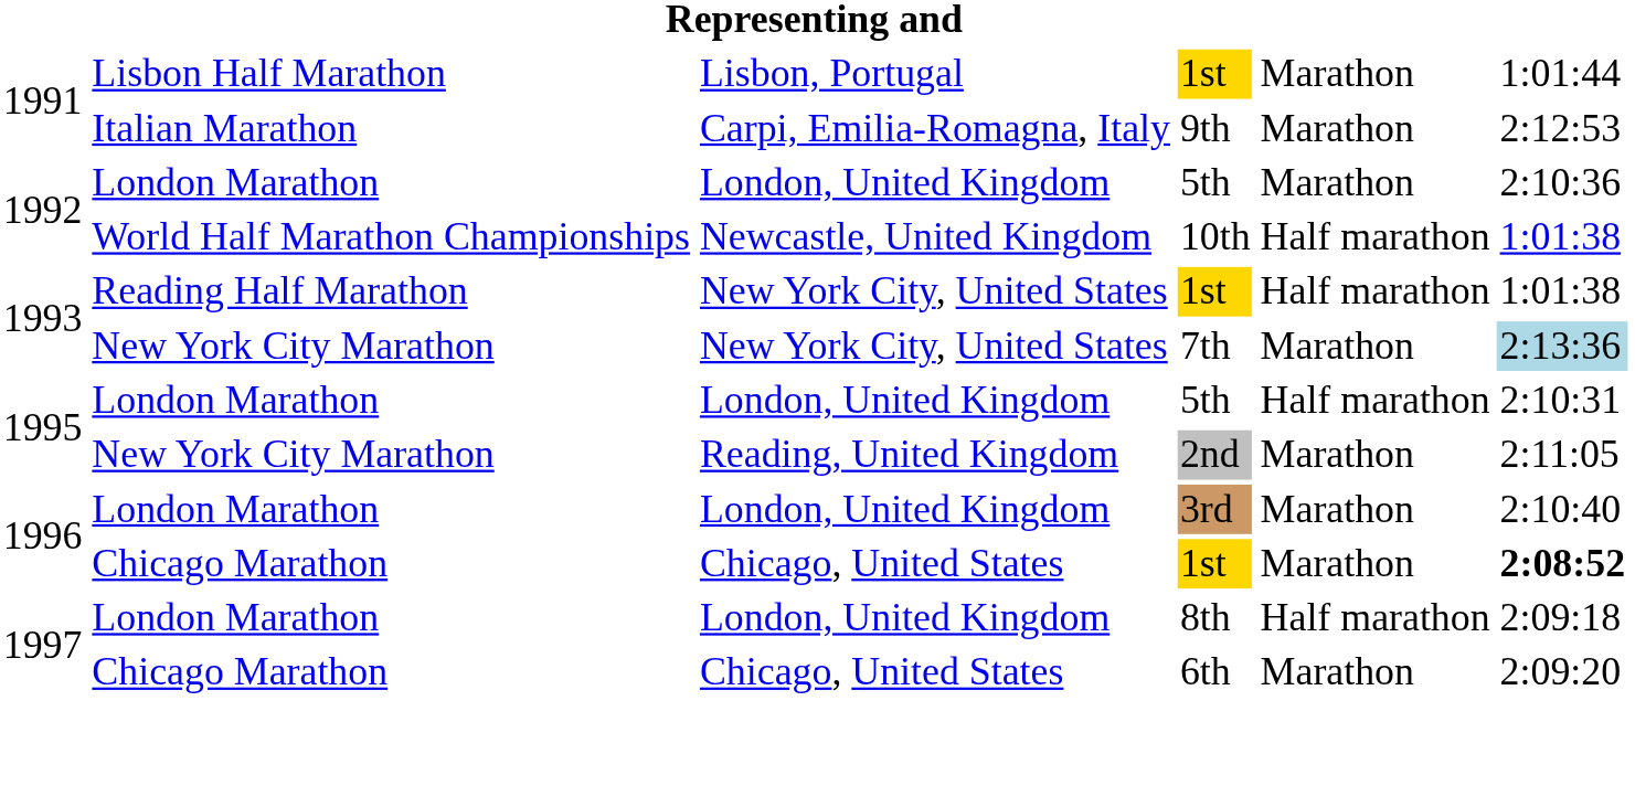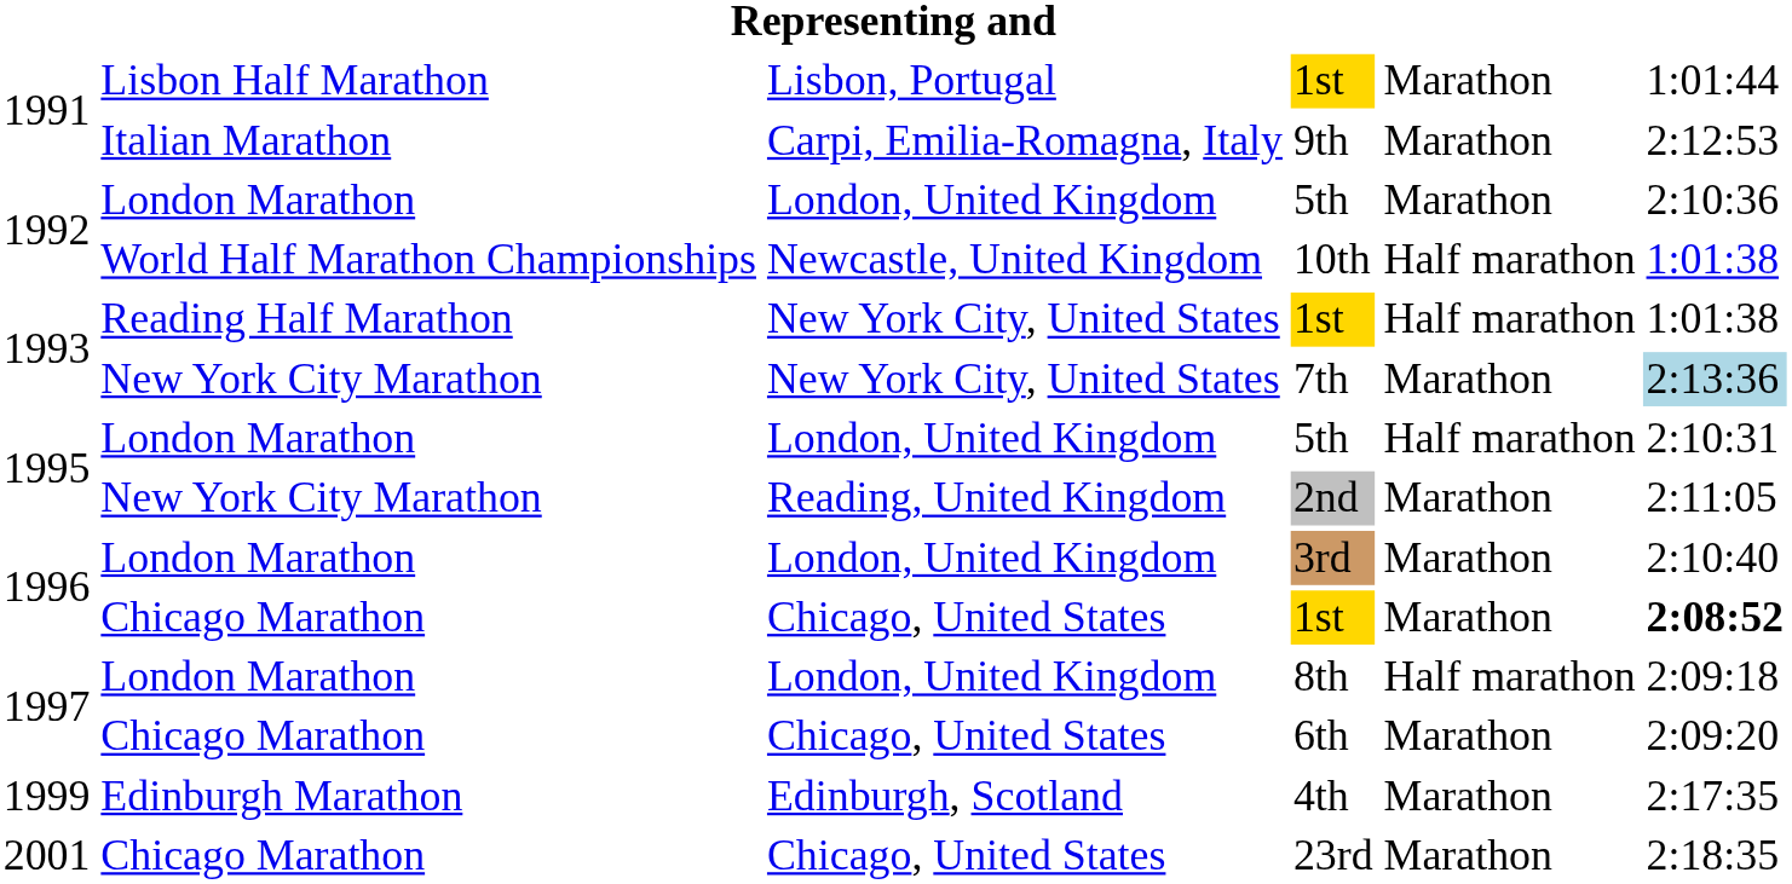+ row: 1999 | Edinburgh Marathon | Edinburgh, Scotland | 4th | Marathon | 2:17:35
+ row: 2001 | Chicago Marathon | Chicago, United States | 23rd | Marathon | 2:18:35
